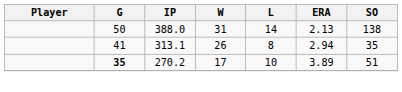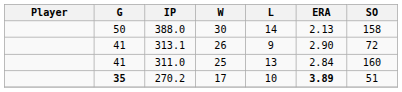388.0 | W: 31 -> 30
388.0 | SO: 138 -> 158
313.1 | L: 8 -> 9
313.1 | ERA: 2.94 -> 2.90
313.1 | SO: 35 -> 72
+ row: 41 | 311.0 | 25 | 13 | 2.84 | 160
270.2 | ERA: normal -> bold
